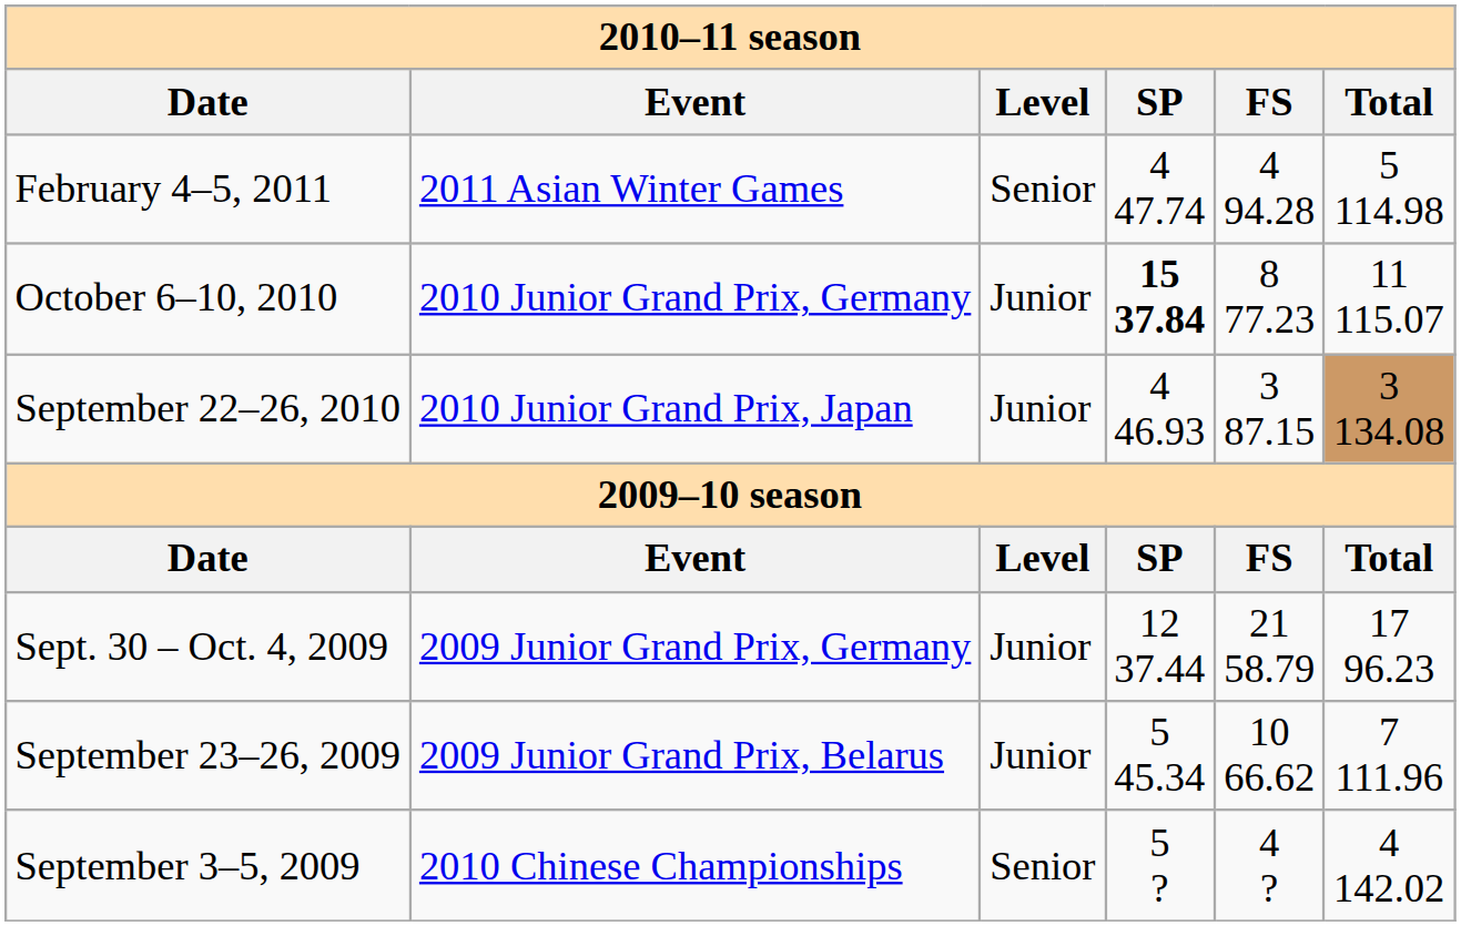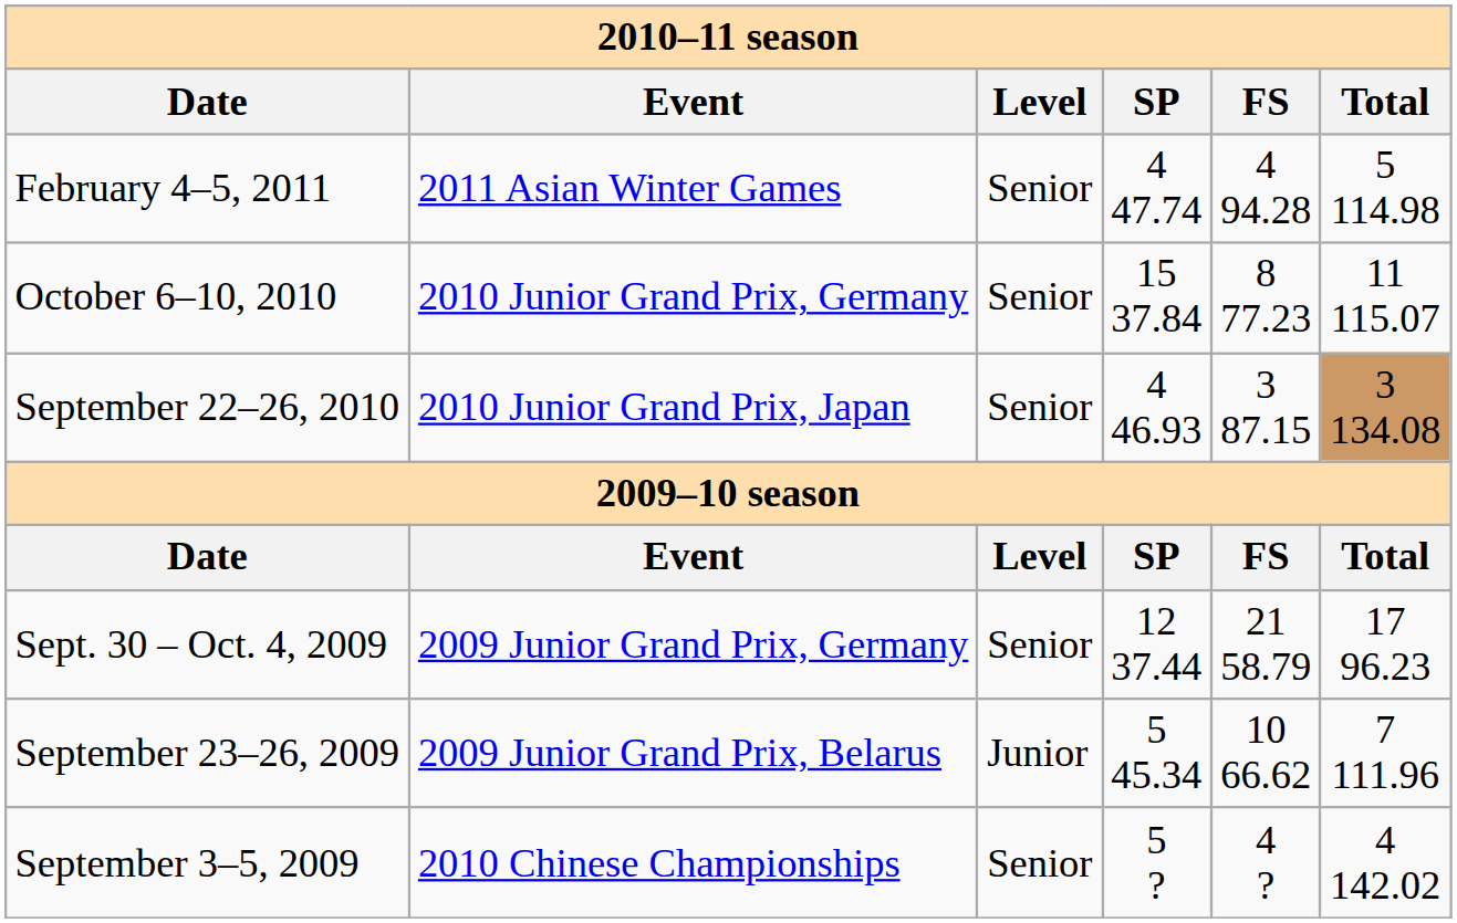October 6–10, 2010 | Level: Junior -> Senior
October 6–10, 2010 | SP: bold -> normal
September 22–26, 2010 | Level: Junior -> Senior
Sept. 30 – Oct. 4, 2009 | Level: Junior -> Senior
